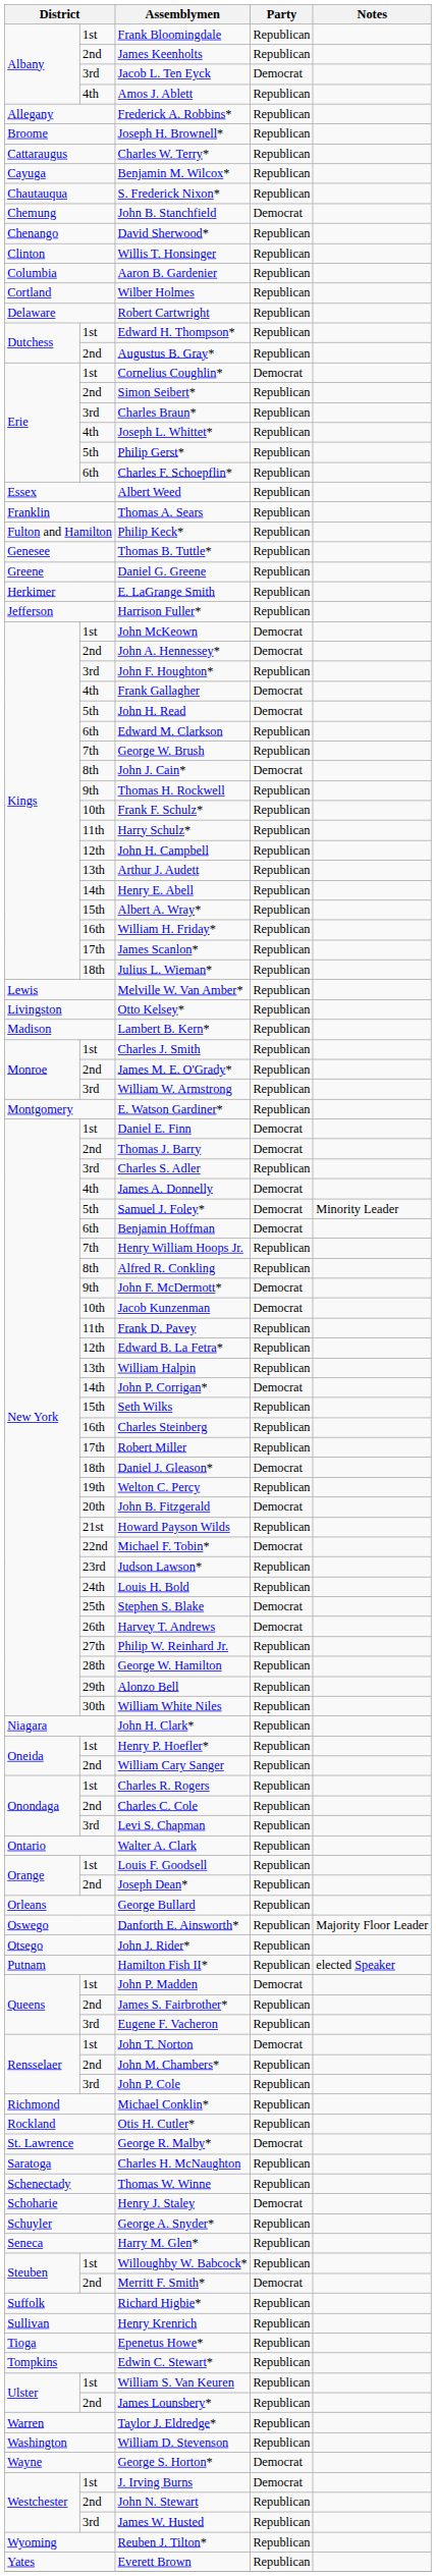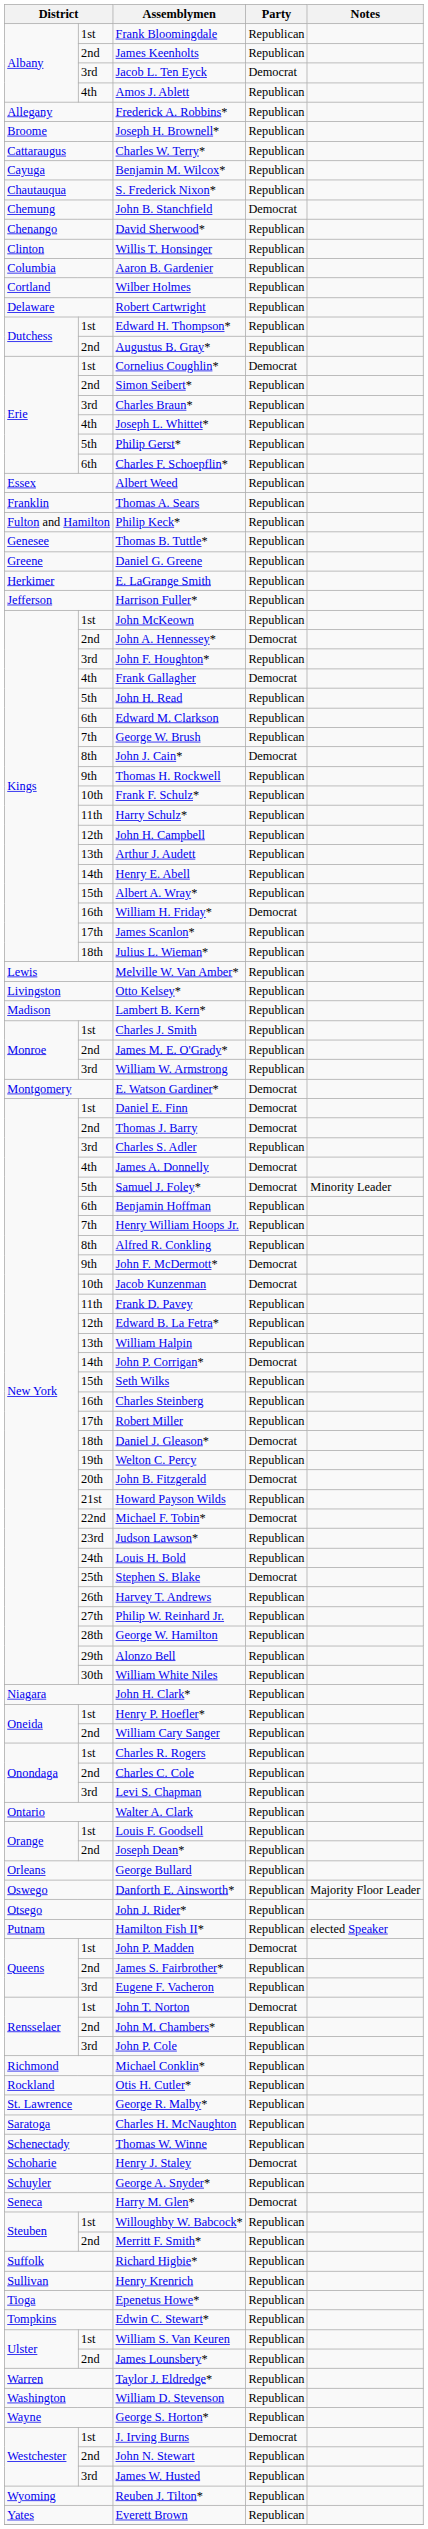John McKeown | Party: Democrat -> Republican
John H. Read | Party: Democrat -> Republican
William H. Friday* | Party: Republican -> Democrat
E. Watson Gardiner* | Party: Republican -> Democrat
Benjamin Hoffman | Party: Democrat -> Republican
Harvey T. Andrews | Party: Democrat -> Republican
George R. Malby* | Party: Democrat -> Republican
Harry M. Glen* | Party: Republican -> Democrat
Merritt F. Smith* | Party: Democrat -> Republican
George S. Horton* | Party: Democrat -> Republican
